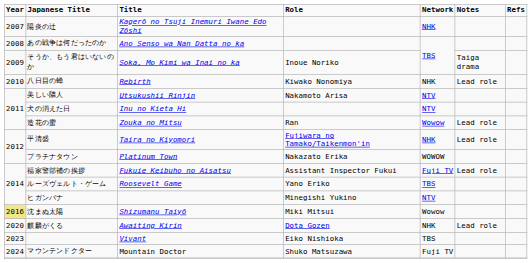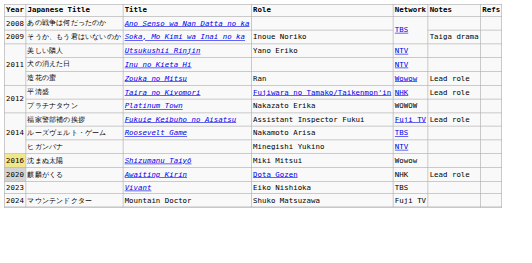- row: 2007 | 陽炎の辻 | Kagerō no Tsuji Inemuri Iwane Edo Zōshi | NHK
- row: 2010 | 八日目の蝉 | Rebirth | Kiwako Nonomiya | NHK | Lead role
美しい隣人 | Role: Nakamoto Arisa -> Yano Eriko
ルーズヴェルト・ゲーム | Role: Yano Eriko -> Nakamoto Arisa
麒麟がくる | Year: no background -> lightgrey background
